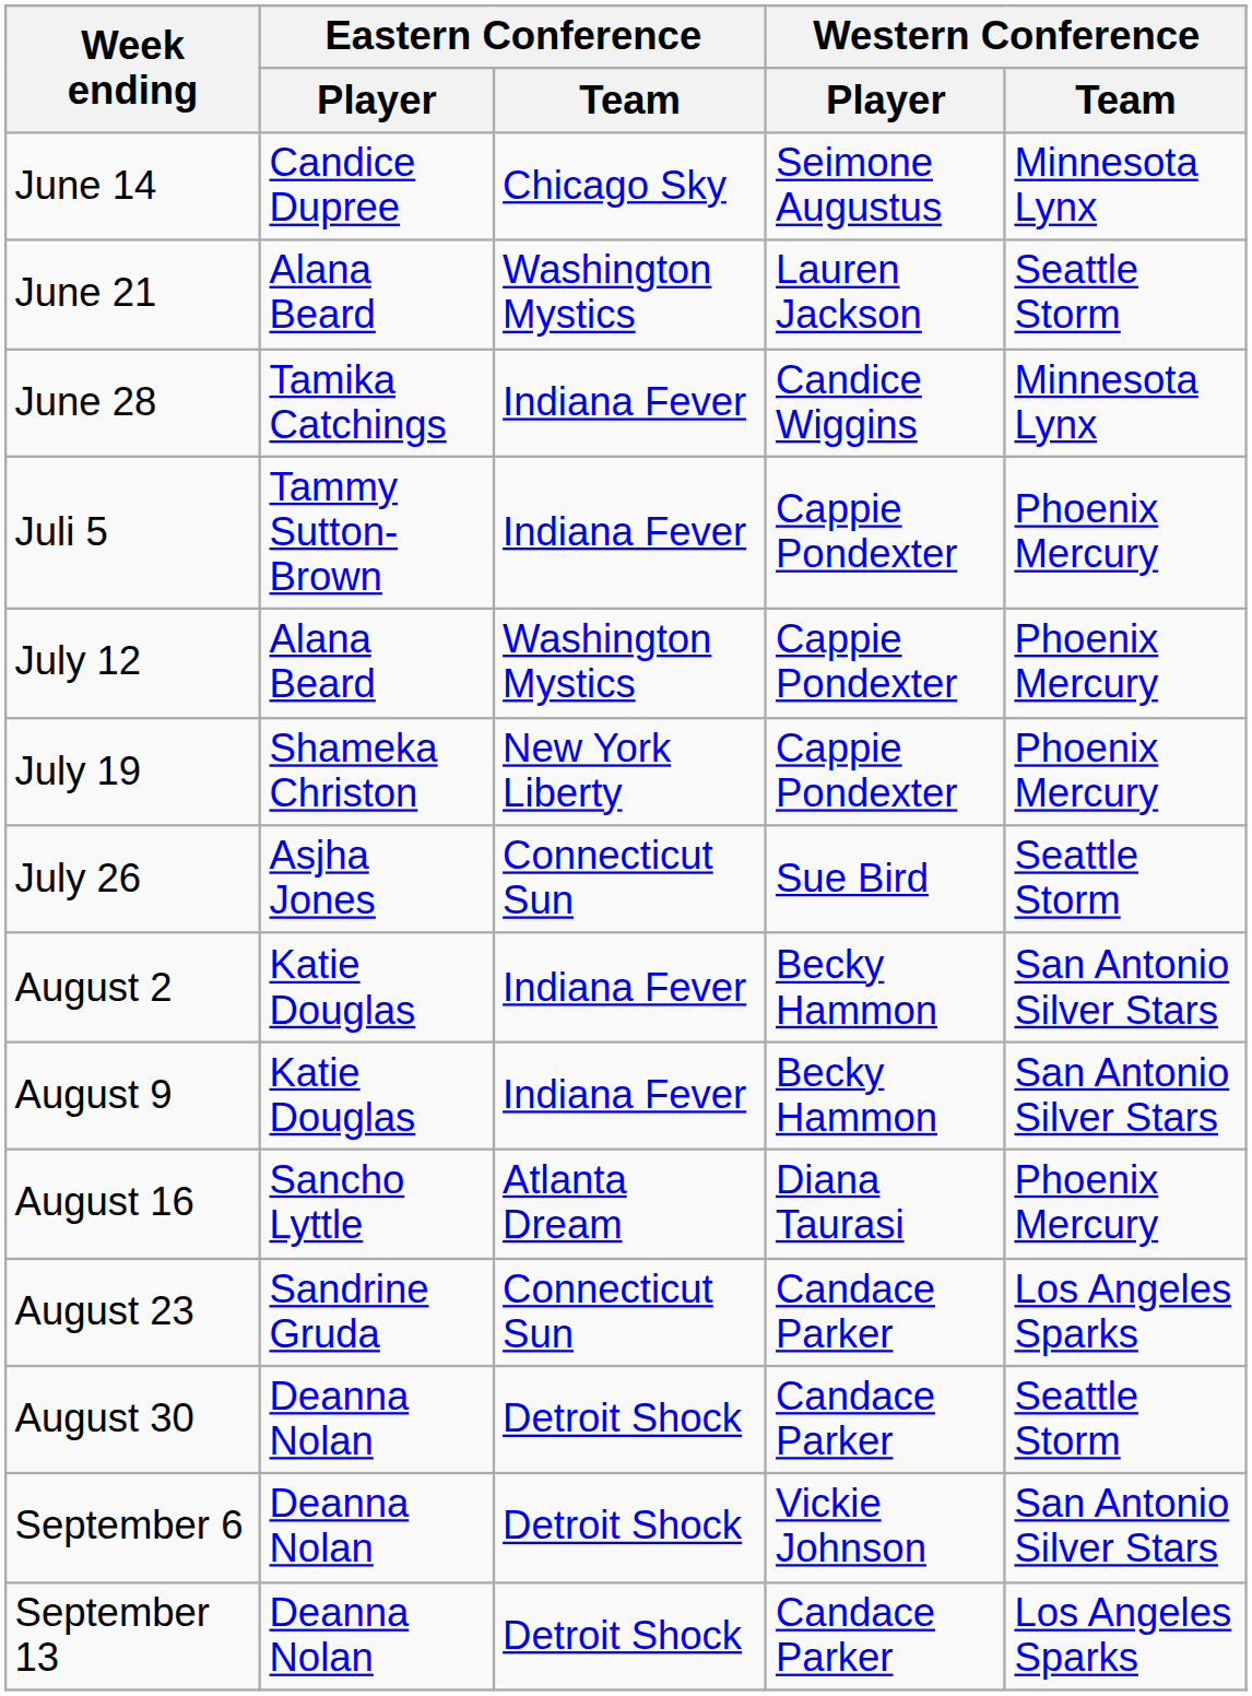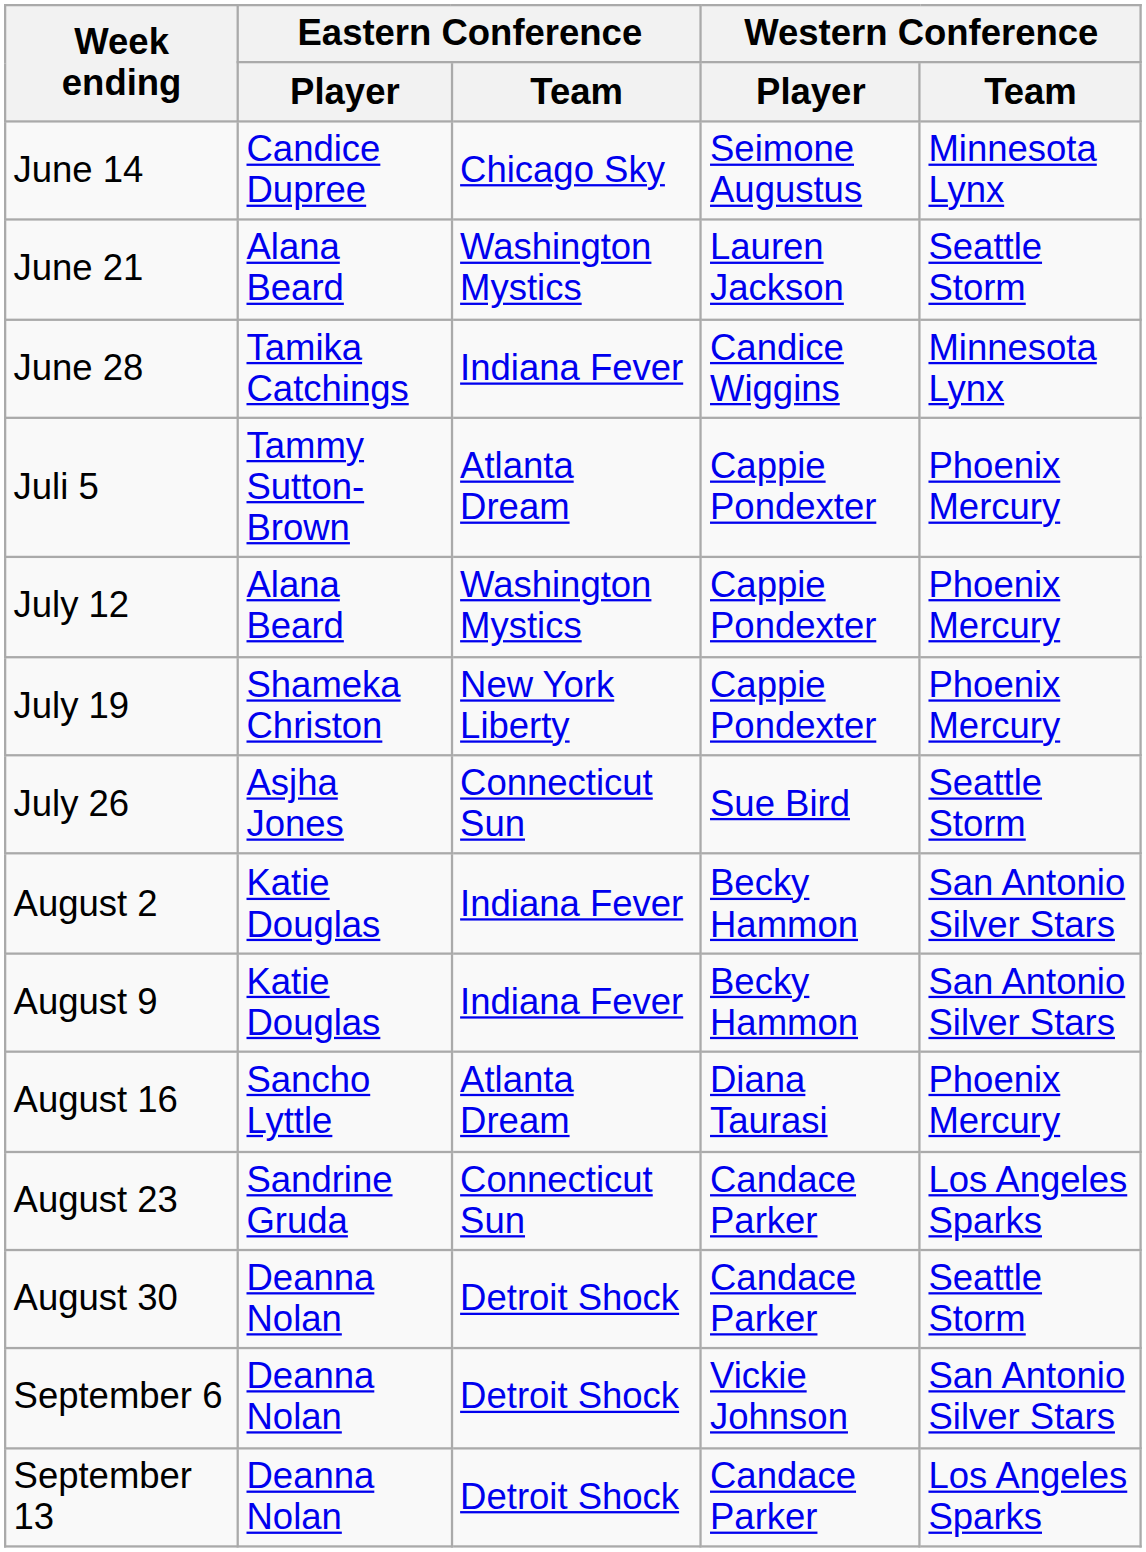Juli 5 | Eastern Conference / Team: Indiana Fever -> Atlanta Dream
